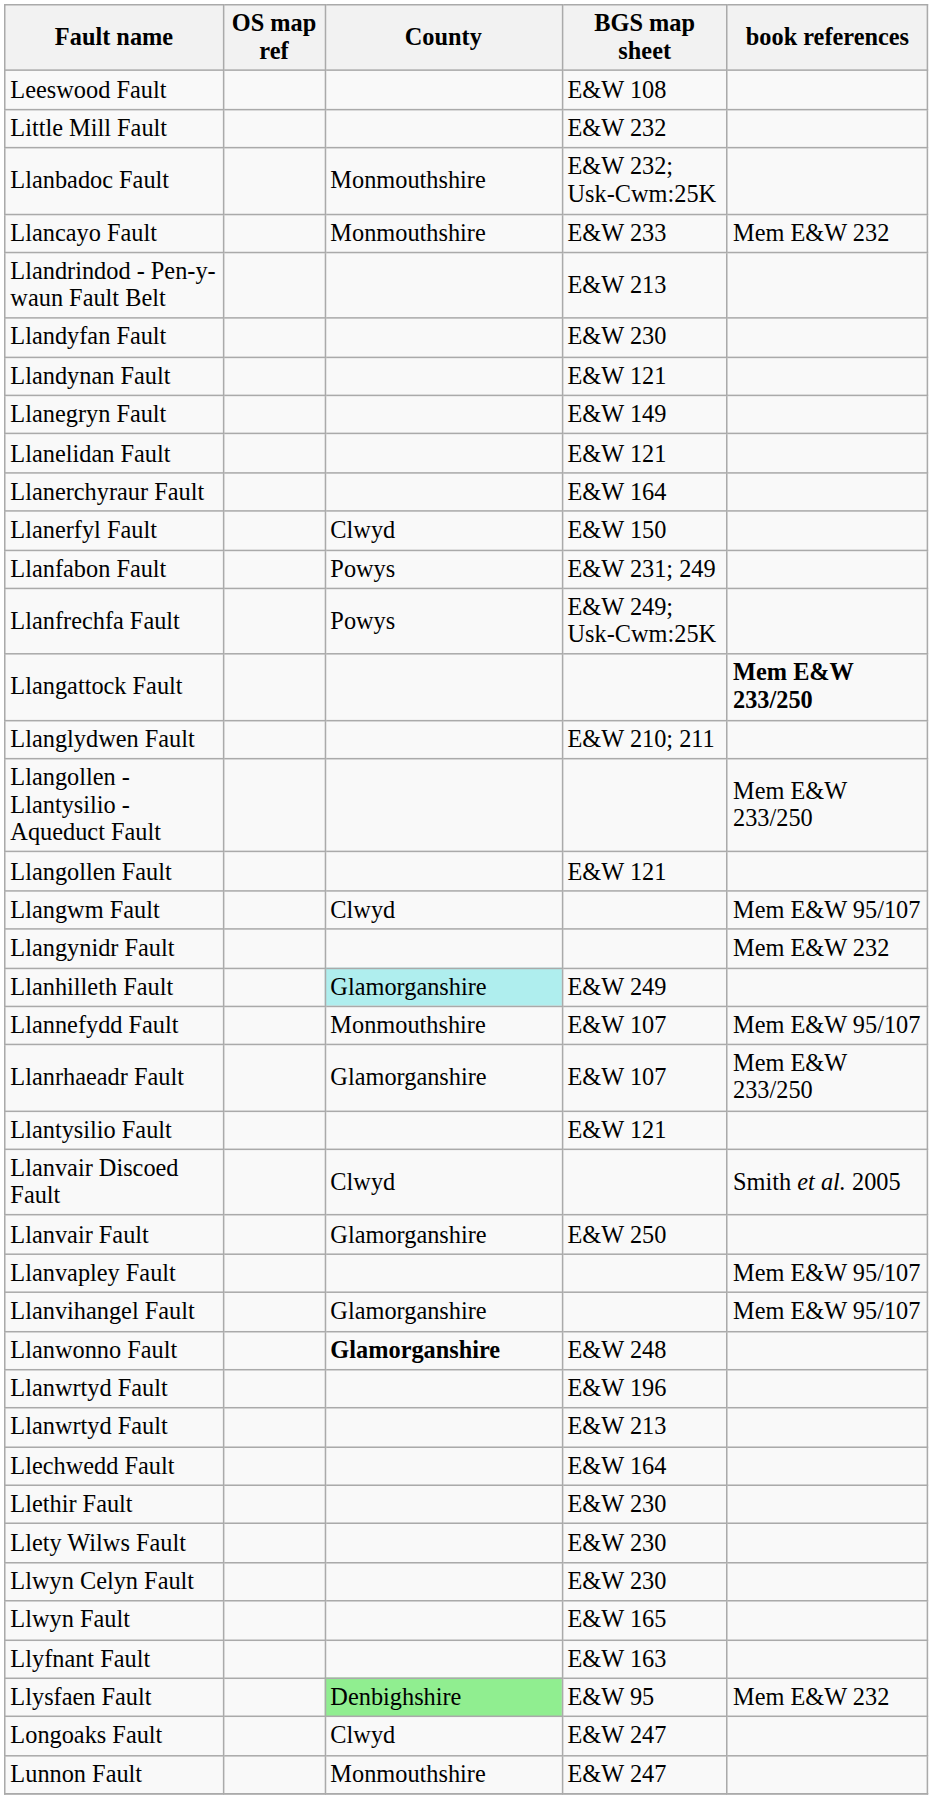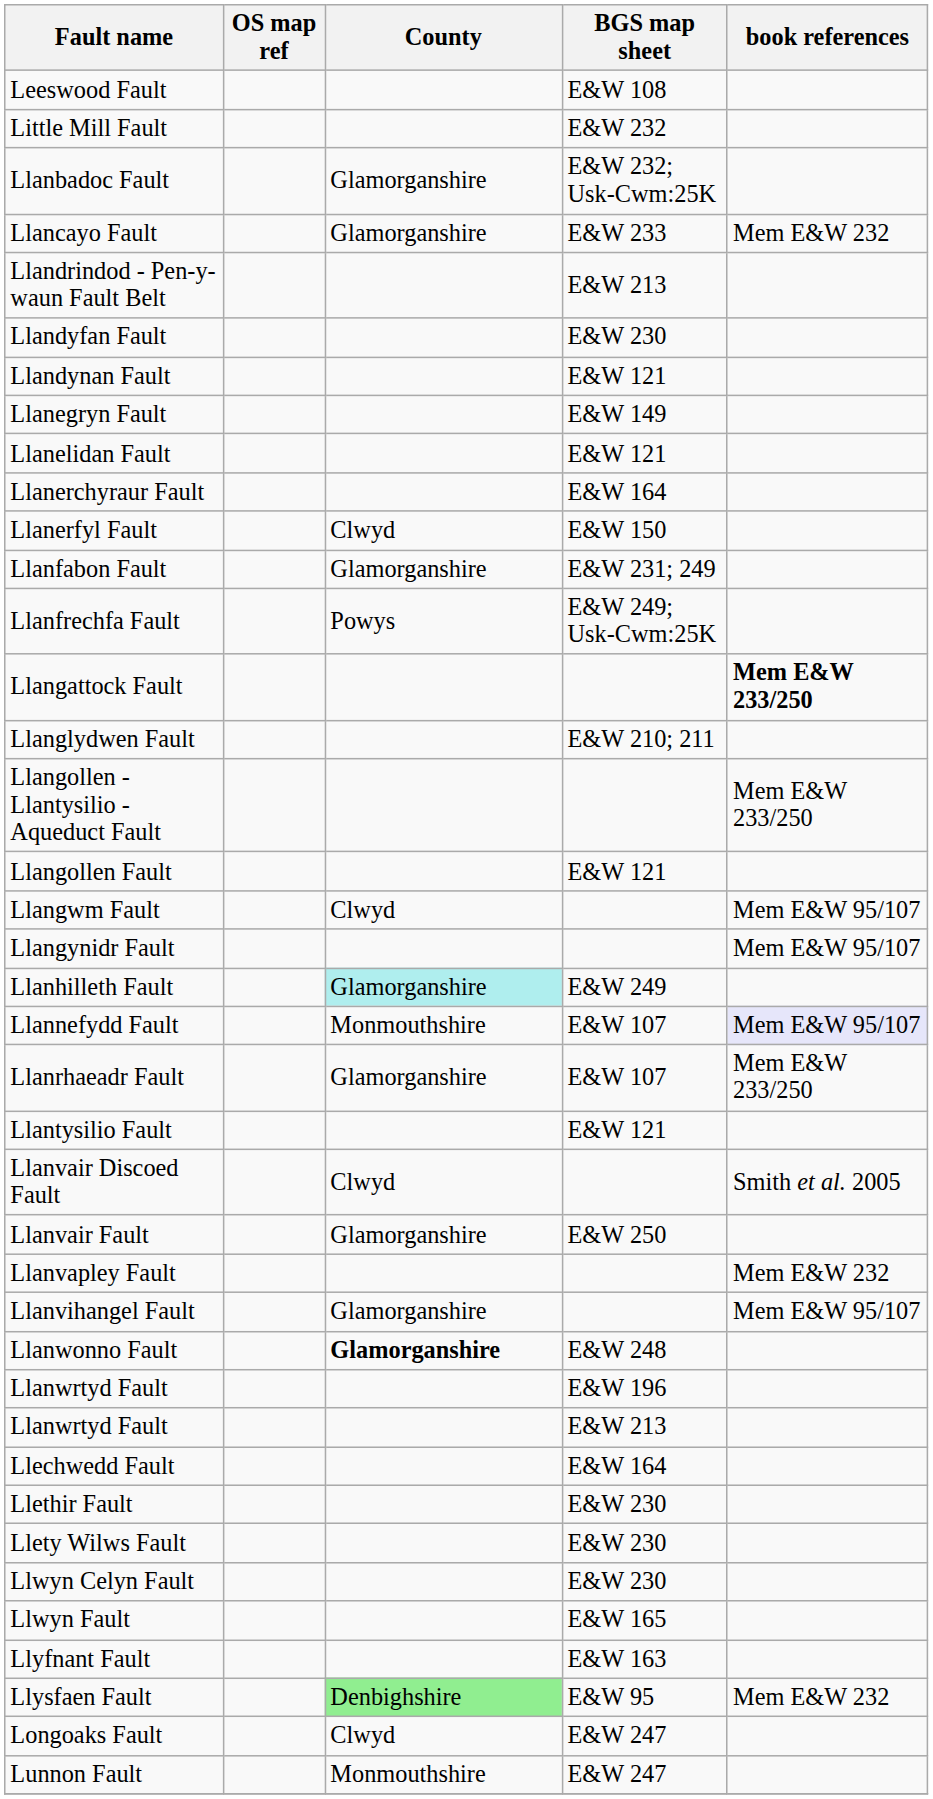Llanbadoc Fault | County: Monmouthshire -> Glamorganshire
Llancayo Fault | County: Monmouthshire -> Glamorganshire
Llanfabon Fault | County: Powys -> Glamorganshire
Llangynidr Fault | book references: Mem E&W 232 -> Mem E&W 95/107
Llannefydd Fault | book references: no background -> lavender background
Llanvapley Fault | book references: Mem E&W 95/107 -> Mem E&W 232
